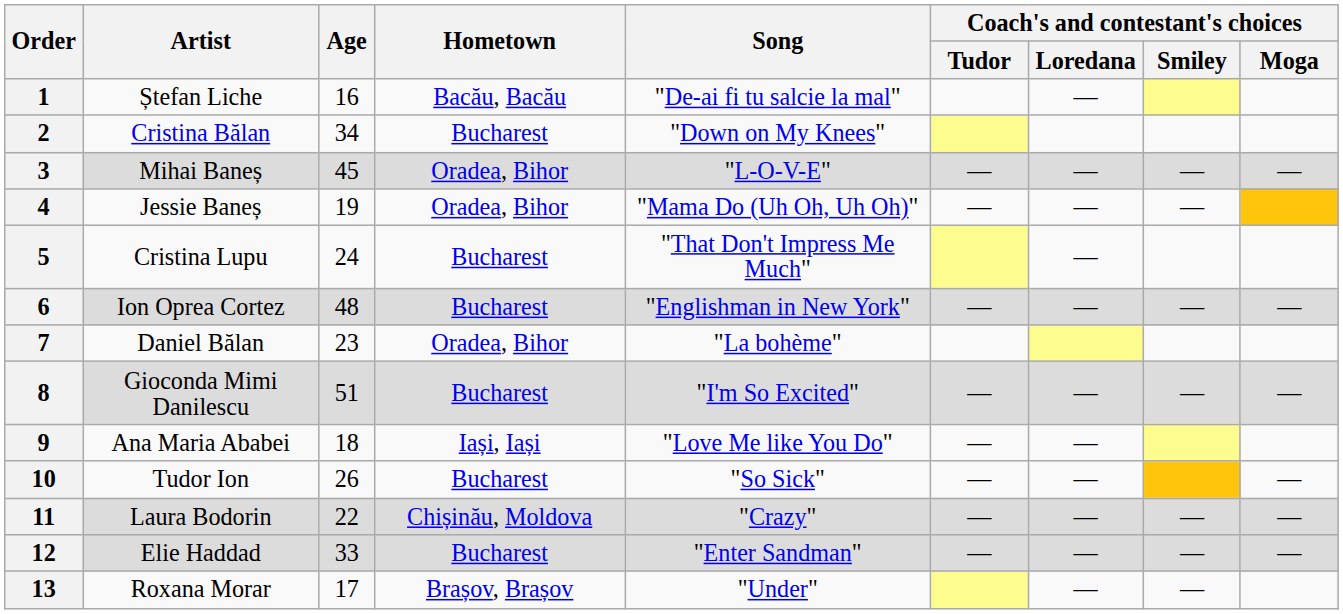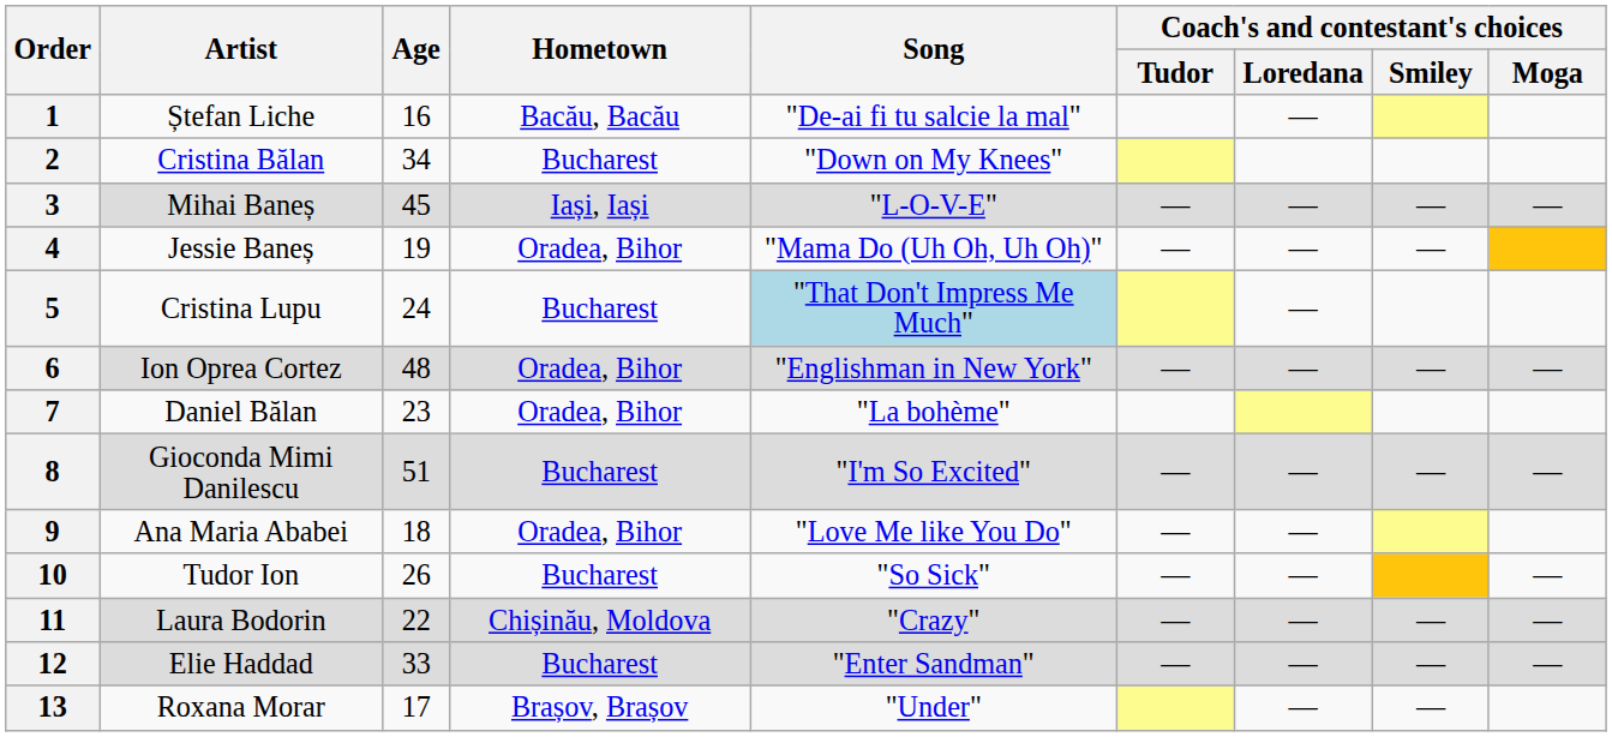3 | Hometown: Oradea, Bihor -> Iași, Iași
5 | Song: no background -> lightblue background
6 | Hometown: Bucharest -> Oradea, Bihor
9 | Hometown: Iași, Iași -> Oradea, Bihor
